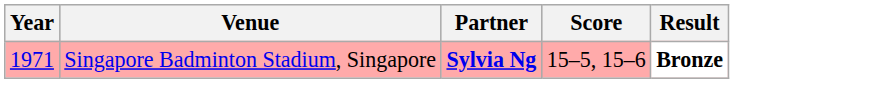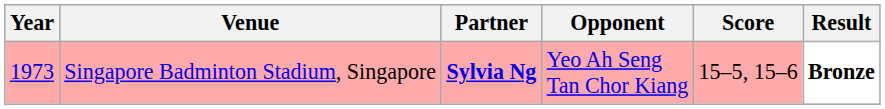+ column: Opponent | Yeo Ah Seng Tan Chor Kiang
Singapore Badminton Stadium, Singapore | Year: 1971 -> 1973
